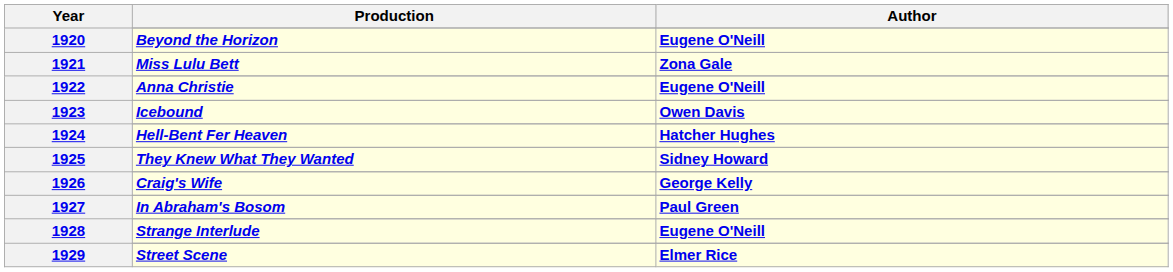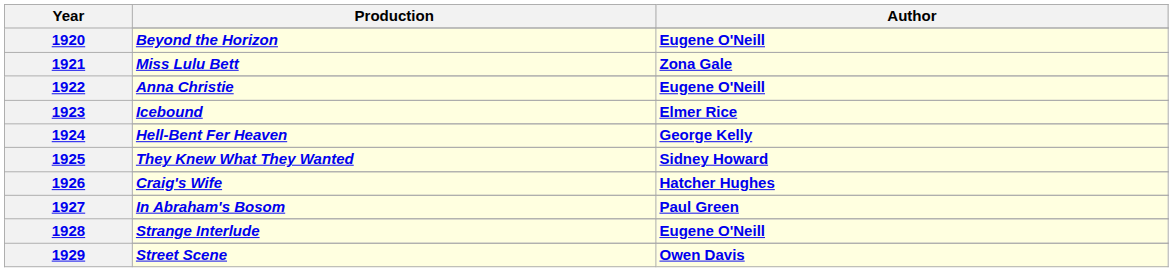Icebound | Author: Owen Davis -> Elmer Rice
Hell-Bent Fer Heaven | Author: Hatcher Hughes -> George Kelly
Craig's Wife | Author: George Kelly -> Hatcher Hughes
Street Scene | Author: Elmer Rice -> Owen Davis
